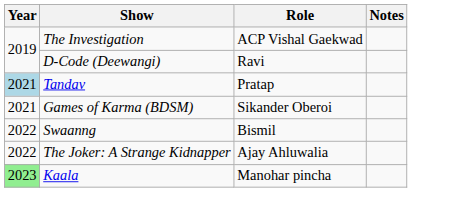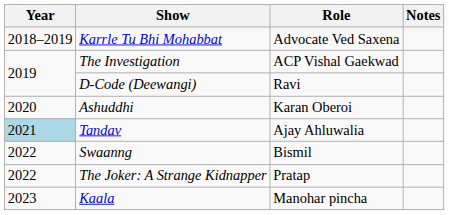+ row: 2018–2019 | Karrle Tu Bhi Mohabbat | Advocate Ved Saxena
+ row: 2020 | Ashuddhi | Karan Oberoi
Tandav | Role: Pratap -> Ajay Ahluwalia
- row: 2021 | Games of Karma (BDSM) | Sikander Oberoi
The Joker: A Strange Kidnapper | Role: Ajay Ahluwalia -> Pratap
Kaala | Year: lightgreen background -> no background
